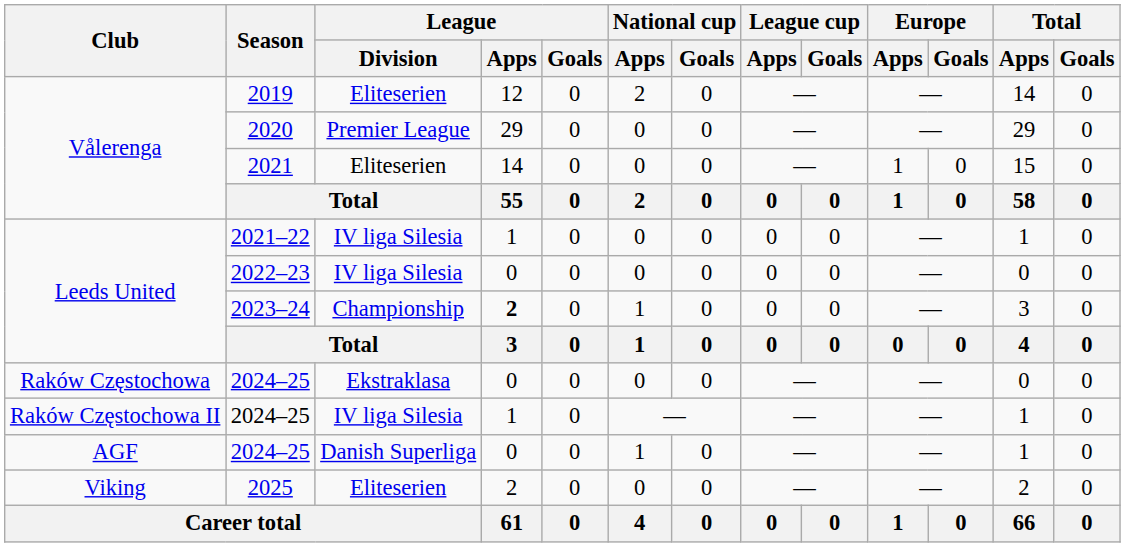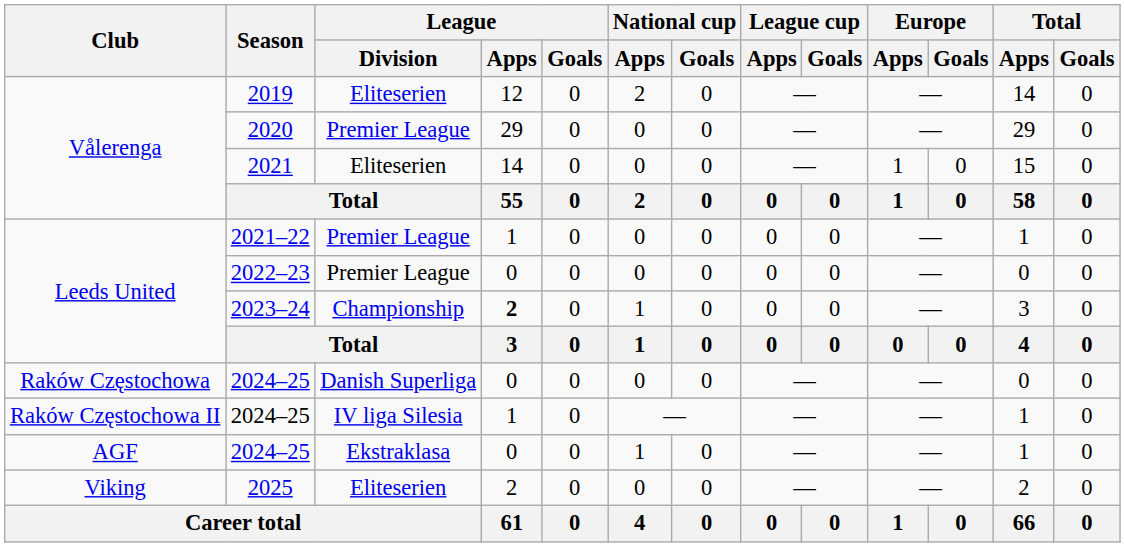2021–22 | League / Division: IV liga Silesia -> Premier League
2022–23 | League / Division: IV liga Silesia -> Premier League
Raków Częstochowa / 2024–25 | League / Division: Ekstraklasa -> Danish Superliga
AGF / 2024–25 | League / Division: Danish Superliga -> Ekstraklasa
